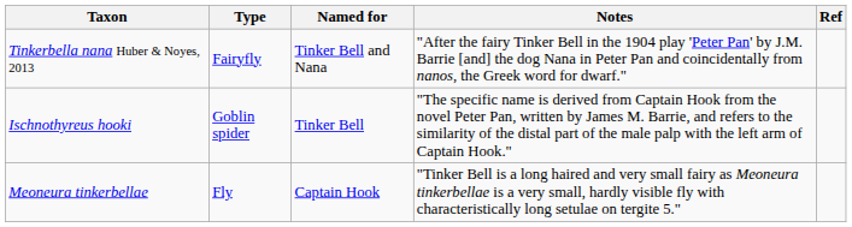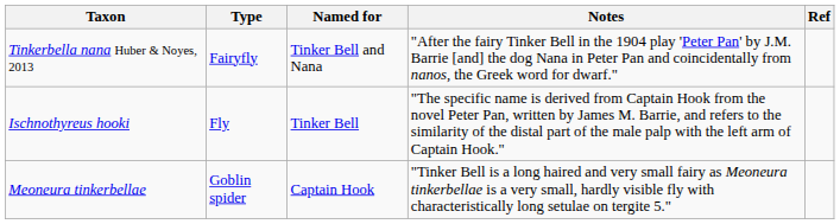Ischnothyreus hooki | Type: Goblin spider -> Fly
Meoneura tinkerbellae | Type: Fly -> Goblin spider
